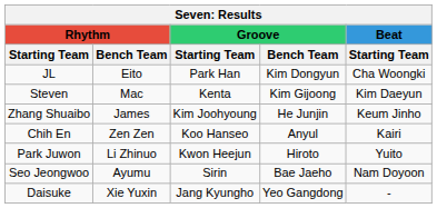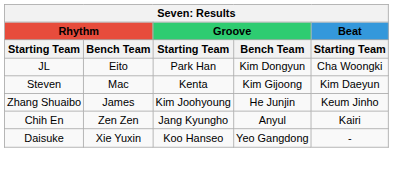Chih En | Groove / Starting Team: Koo Hanseo -> Jang Kyungho
- row: Park Juwon | Li Zhinuo | Kwon Heejun | Hiroto | Yuito
- row: Seo Jeongwoo | Ayumu | Sirin | Bae Jaeho | Nam Doyoon
Daisuke | Groove / Starting Team: Jang Kyungho -> Koo Hanseo
